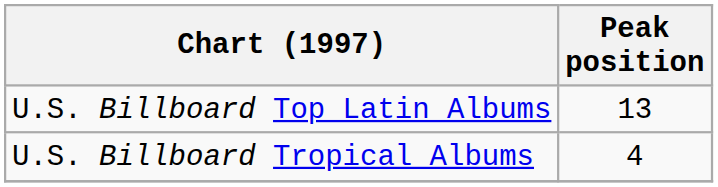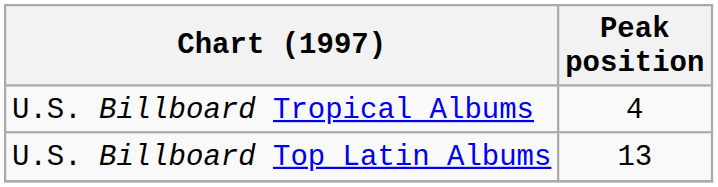rows swapped: U.S. Billboard Top Latin Albums <-> U.S. Billboard Tropical Albums
